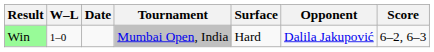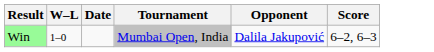- column: Surface | Hard
